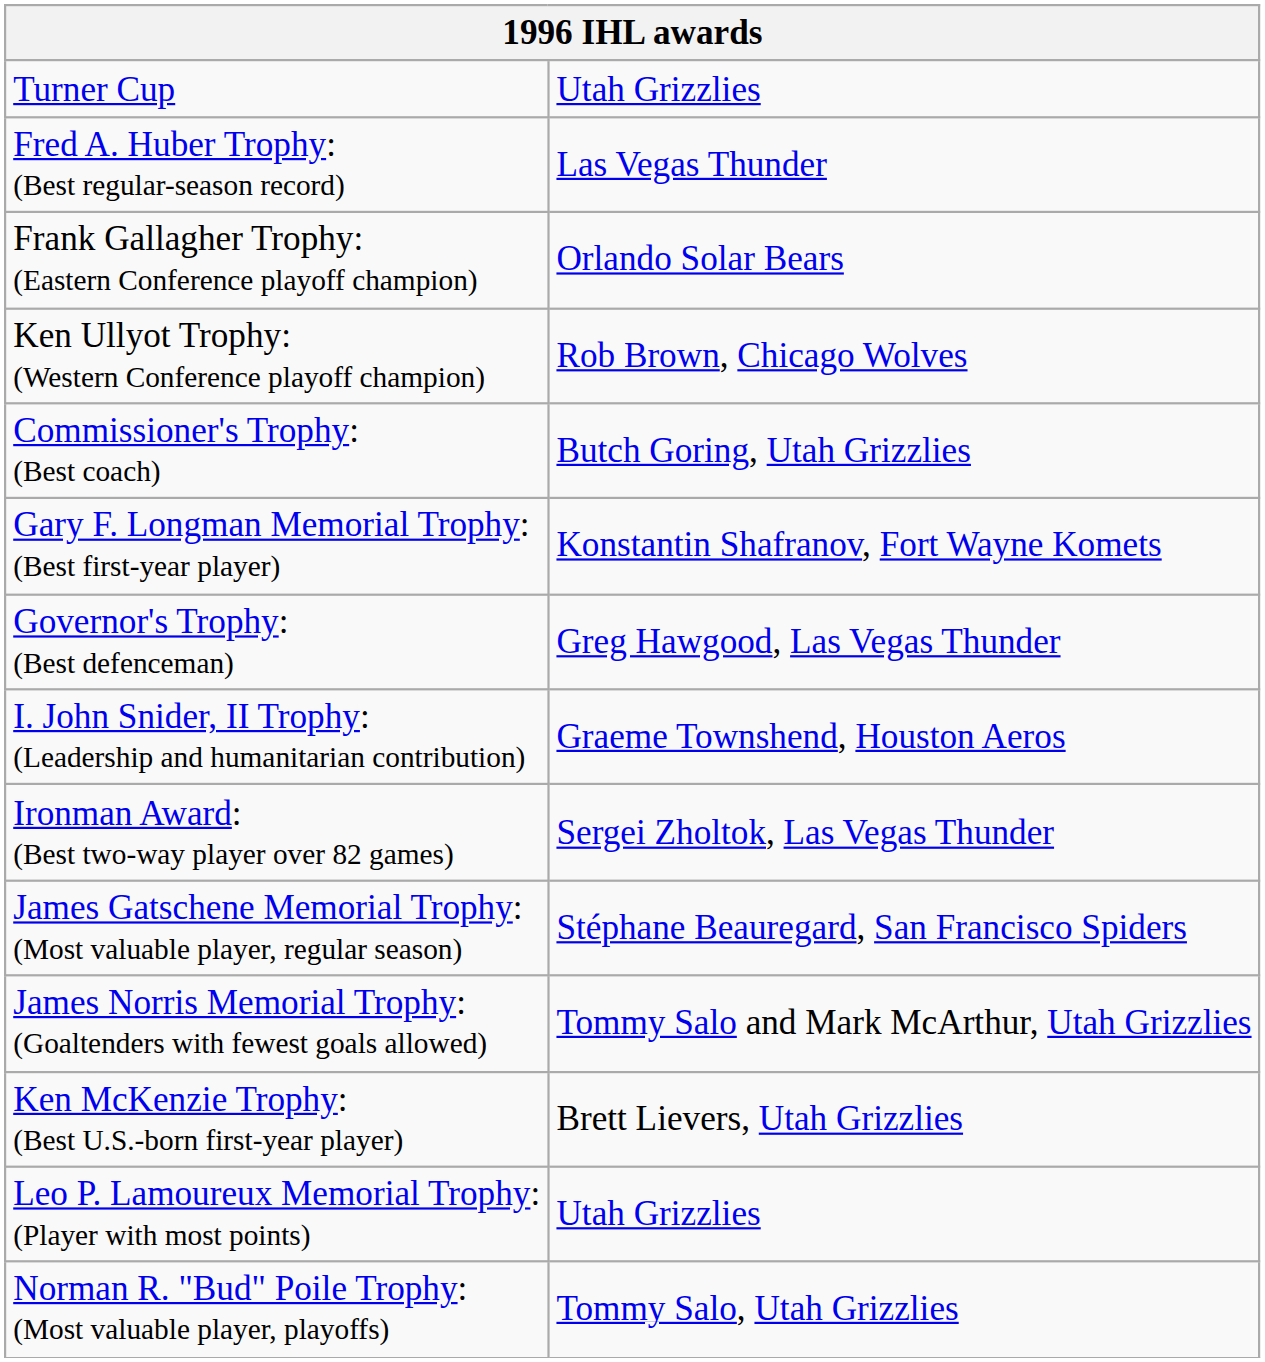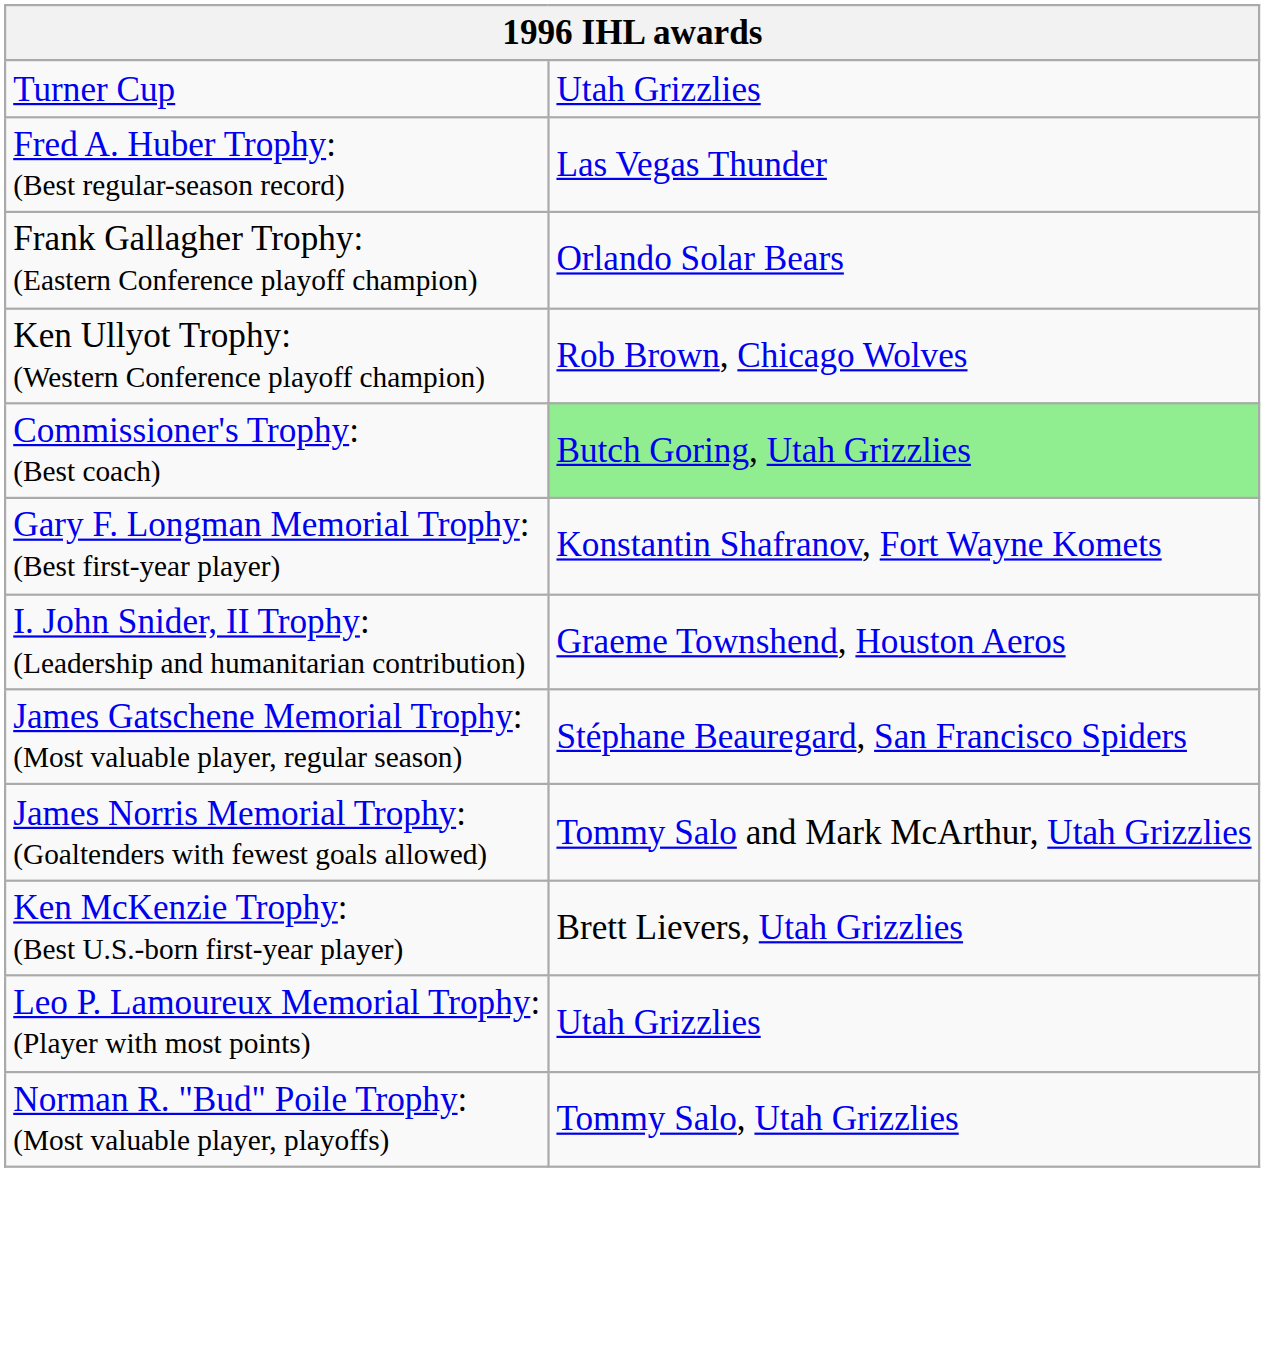Commissioner's Trophy: (Best coach) | column 2: no background -> lightgreen background
- row: Governor's Trophy: (Best defenceman) | Greg Hawgood, Las Vegas Thunder
- row: Ironman Award: (Best two-way player over 82 games) | Sergei Zholtok, Las Vegas Thunder
